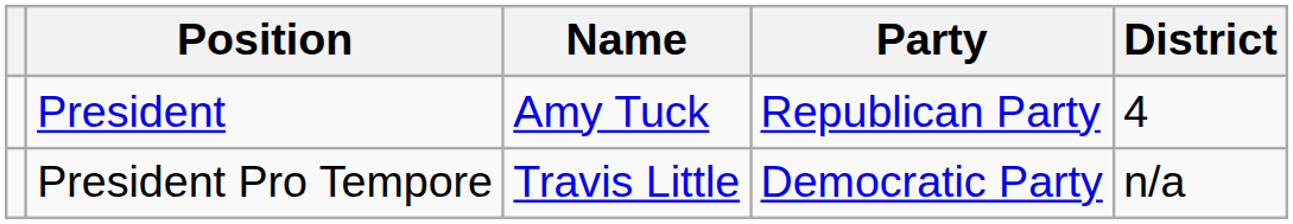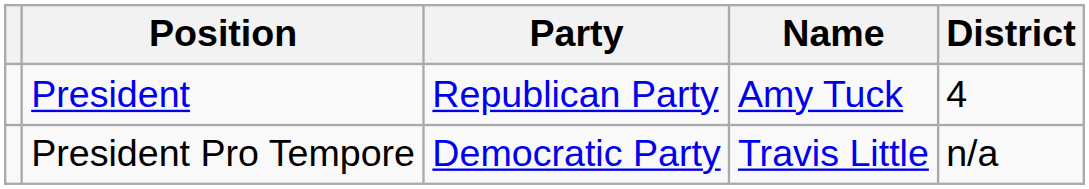columns swapped: Name <-> Party
